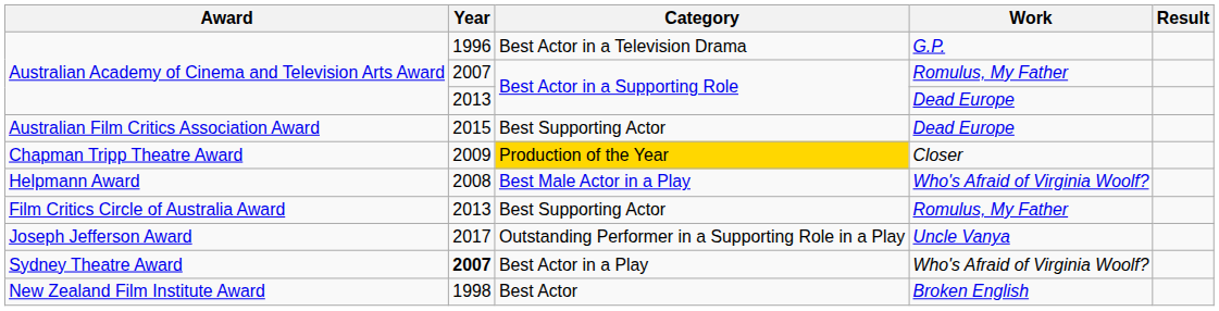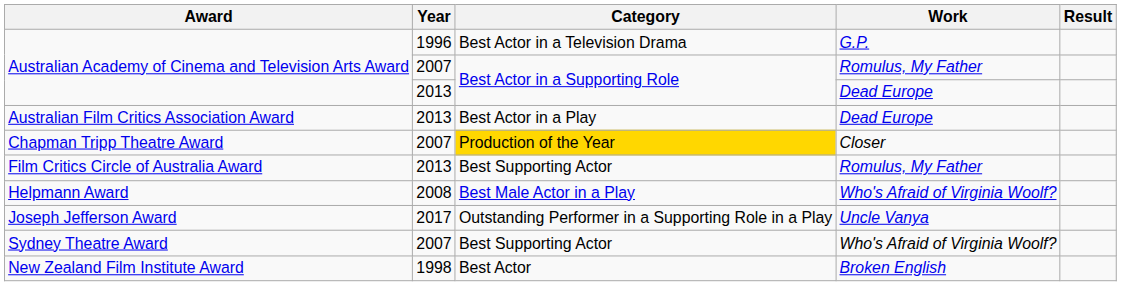Australian Film Critics Association Award | Year: 2015 -> 2013
Australian Film Critics Association Award | Category: Best Supporting Actor -> Best Actor in a Play
Chapman Tripp Theatre Award | Year: 2009 -> 2007
rows swapped: Film Critics Circle of Australia Award <-> Helpmann Award
Sydney Theatre Award | Year: bold -> normal
Sydney Theatre Award | Category: Best Actor in a Play -> Best Supporting Actor
